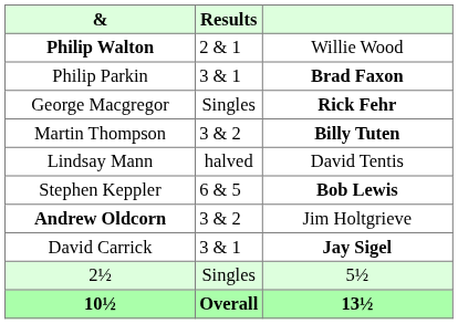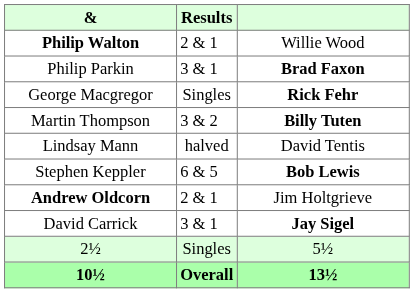Andrew Oldcorn | Results: 3 & 2 -> 2 & 1
